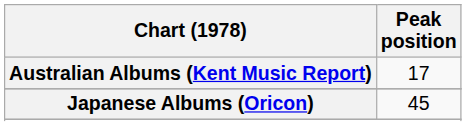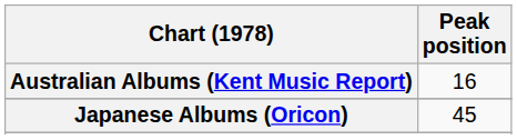Australian Albums (Kent Music Report) | Peak position: 17 -> 16
